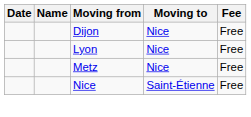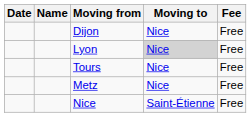Lyon | Moving to: no background -> lightgrey background
+ row: Tours | Nice | Free
